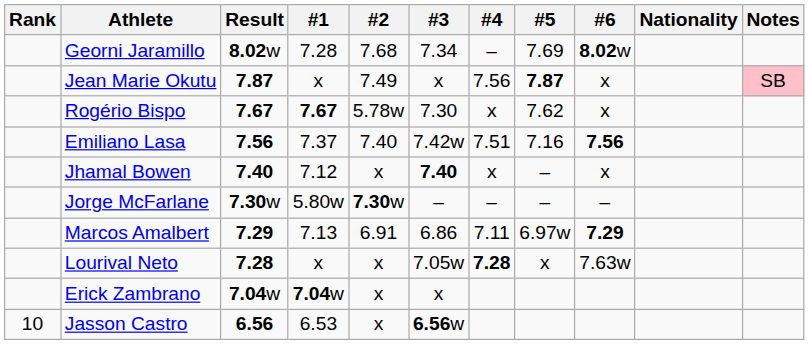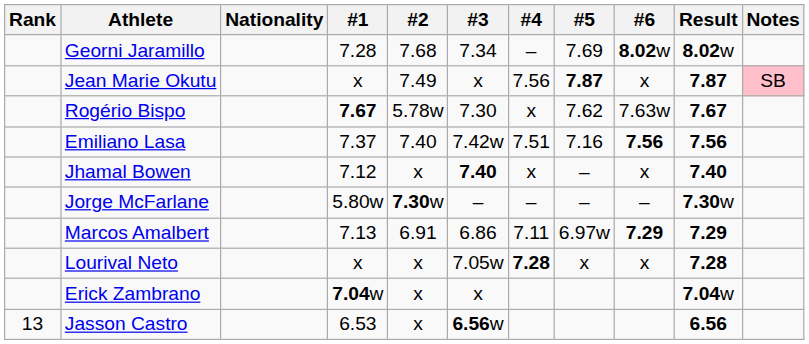columns swapped: Nationality <-> Result
Rogério Bispo | #6: x -> 7.63w
Lourival Neto | #6: 7.63w -> x
Jasson Castro | Rank: 10 -> 13
